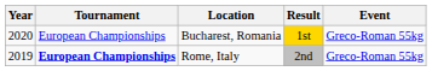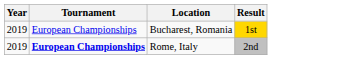- column: Event | Greco-Roman 55kg | Greco-Roman 55kg
Bucharest, Romania | Year: 2020 -> 2019
